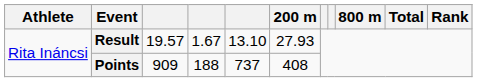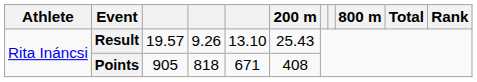Result | column 4: 1.67 -> 9.26
Result | 200 m: 27.93 -> 25.43
Points | column 3: 909 -> 905
Points | column 4: 188 -> 818
Points | column 5: 737 -> 671
